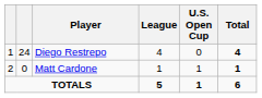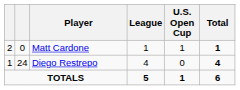rows swapped: Diego Restrepo <-> Matt Cardone
